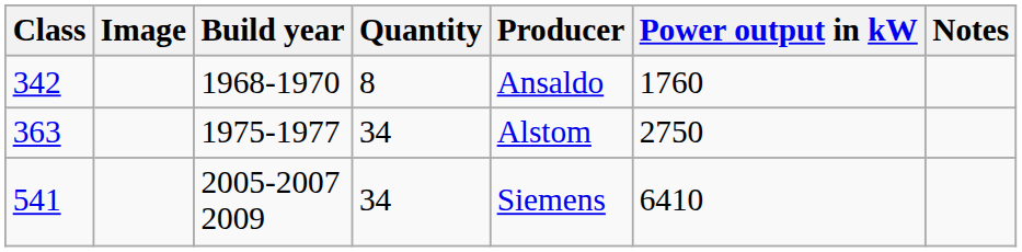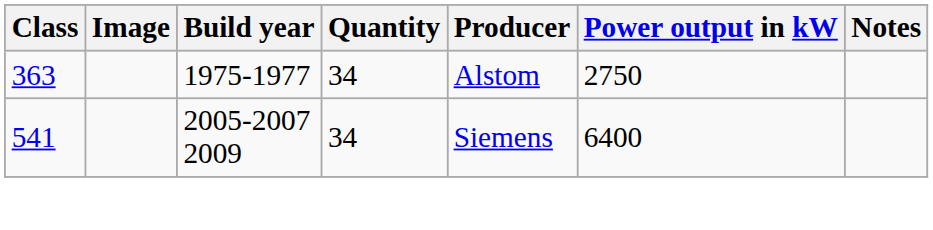- row: 342 | 1968-1970 | 8 | Ansaldo | 1760
541 | Power output in kW: 6410 -> 6400
